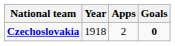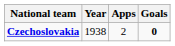Czechoslovakia | Year: 1918 -> 1938
